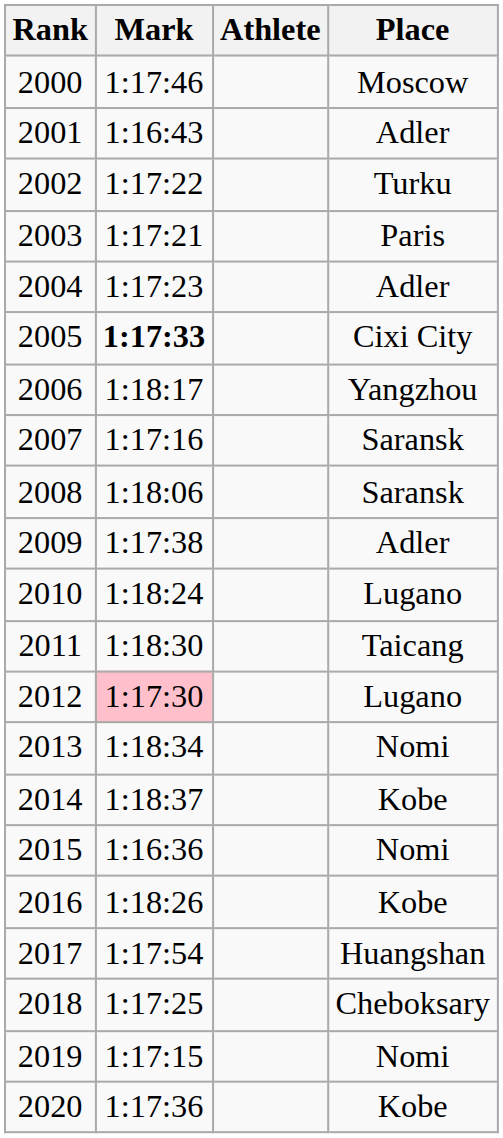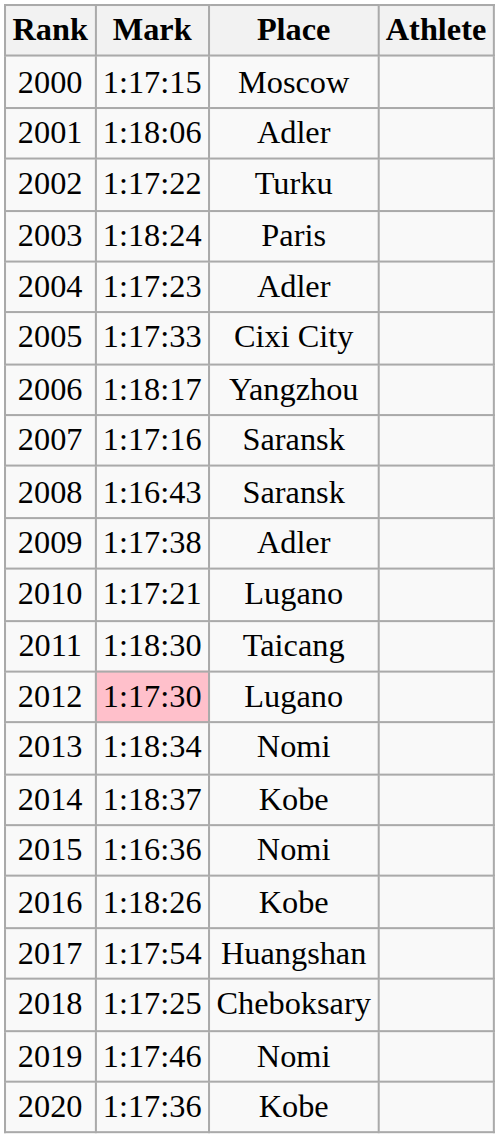columns swapped: Athlete <-> Place
2000 | Mark: 1:17:46 -> 1:17:15
2001 | Mark: 1:16:43 -> 1:18:06
2003 | Mark: 1:17:21 -> 1:18:24
2005 | Mark: bold -> normal
2008 | Mark: 1:18:06 -> 1:16:43
2010 | Mark: 1:18:24 -> 1:17:21
2019 | Mark: 1:17:15 -> 1:17:46
